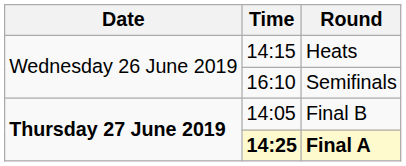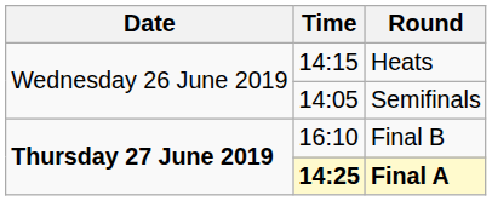Semifinals | Time: 16:10 -> 14:05
Final B | Time: 14:05 -> 16:10
